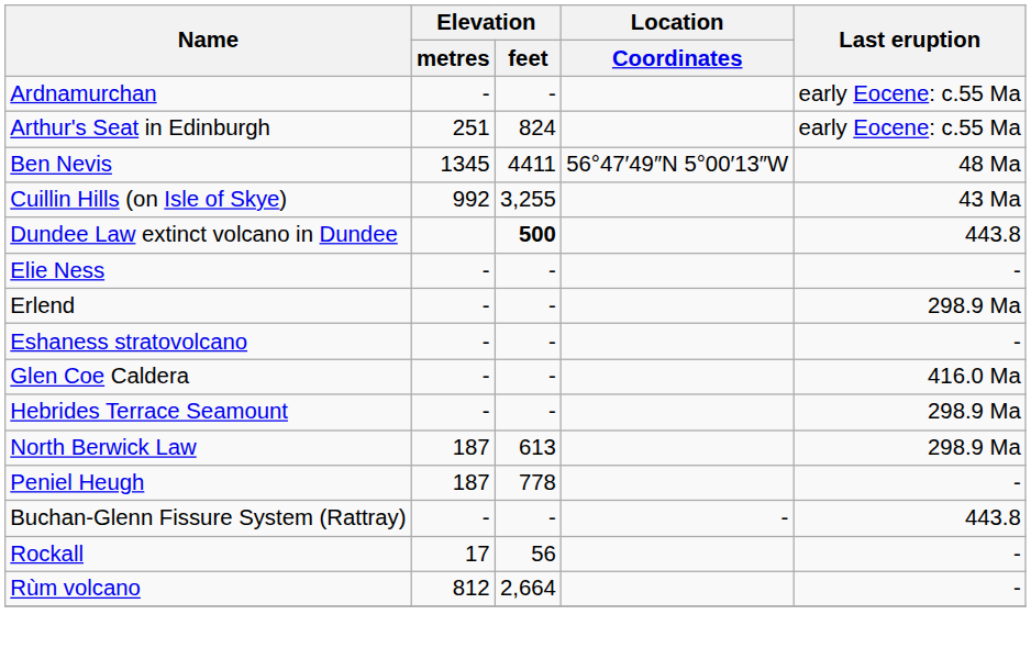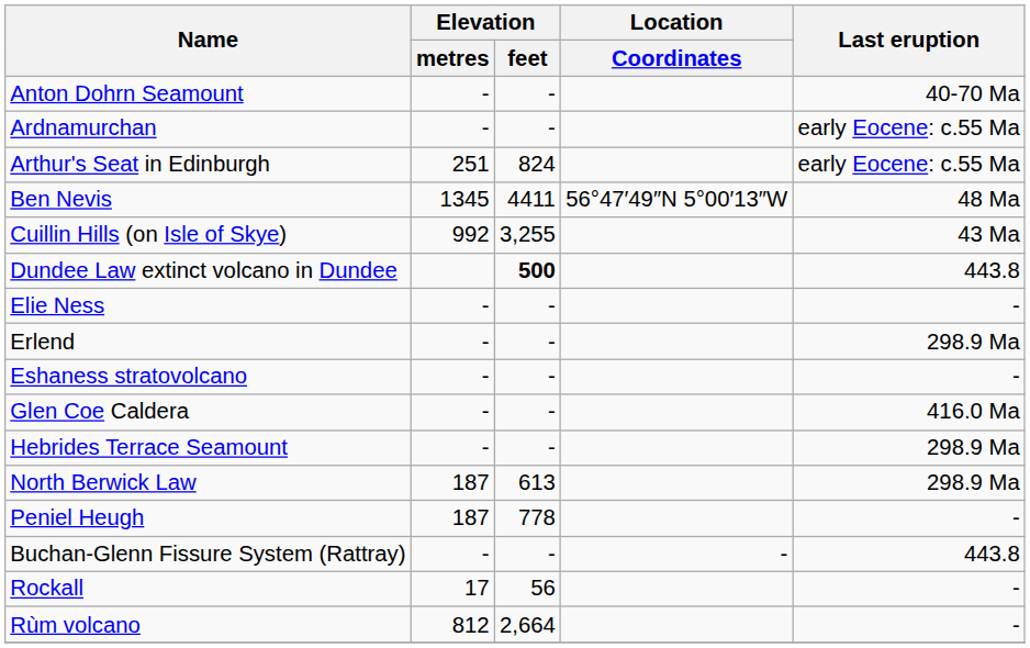+ row: Anton Dohrn Seamount | - | - | 40-70 Ma
